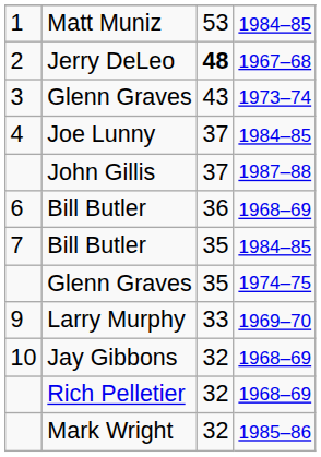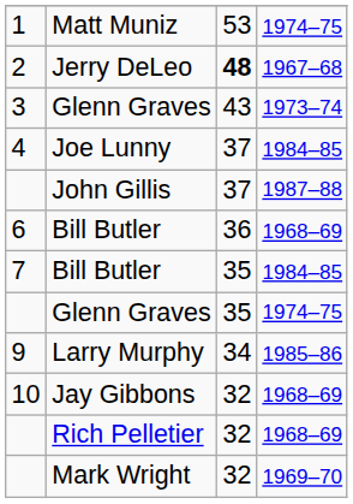Matt Muniz | column 4: 1984–85 -> 1974–75
Larry Murphy | column 3: 33 -> 34
Larry Murphy | column 4: 1969–70 -> 1985–86
Mark Wright | column 4: 1985–86 -> 1969–70
